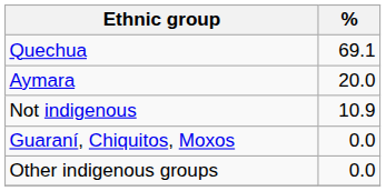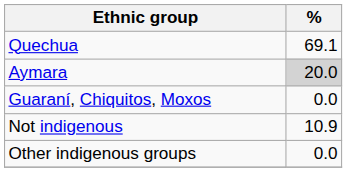Aymara | %: no background -> lightgrey background
rows swapped: Guaraní, Chiquitos, Moxos <-> Not indigenous
